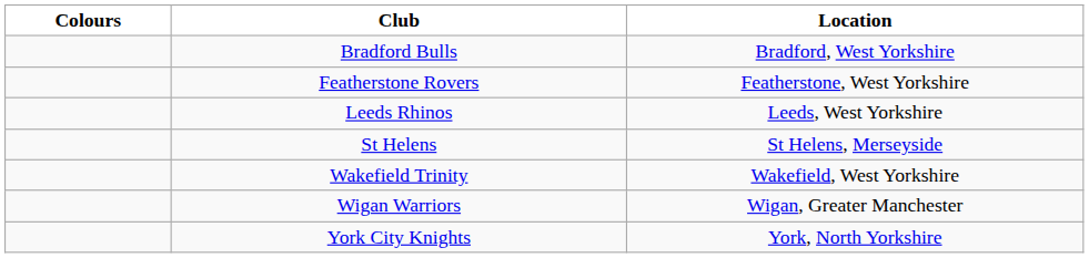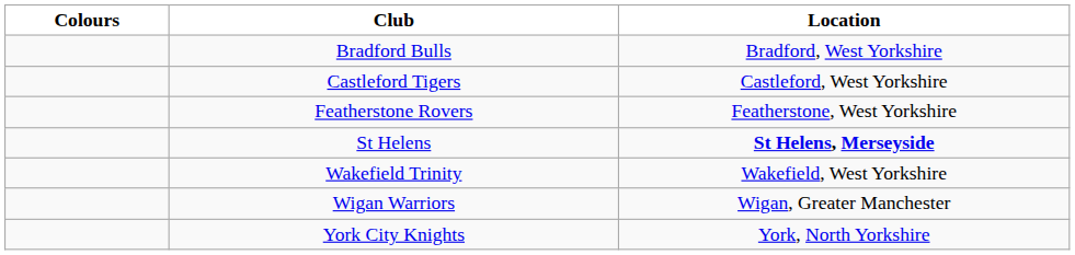+ row: Castleford Tigers | Castleford, West Yorkshire
- row: Leeds Rhinos | Leeds, West Yorkshire
St Helens | Location: normal -> bold
